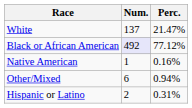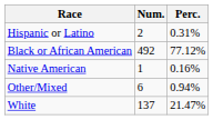rows swapped: White <-> Hispanic or Latino
Black or African American | Num.: lavender background -> no background
